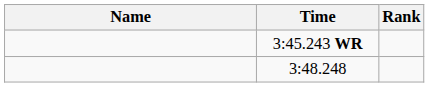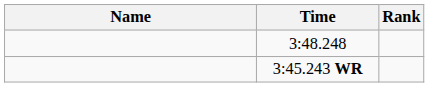rows swapped: 3:45.243 WR <-> 3:48.248
